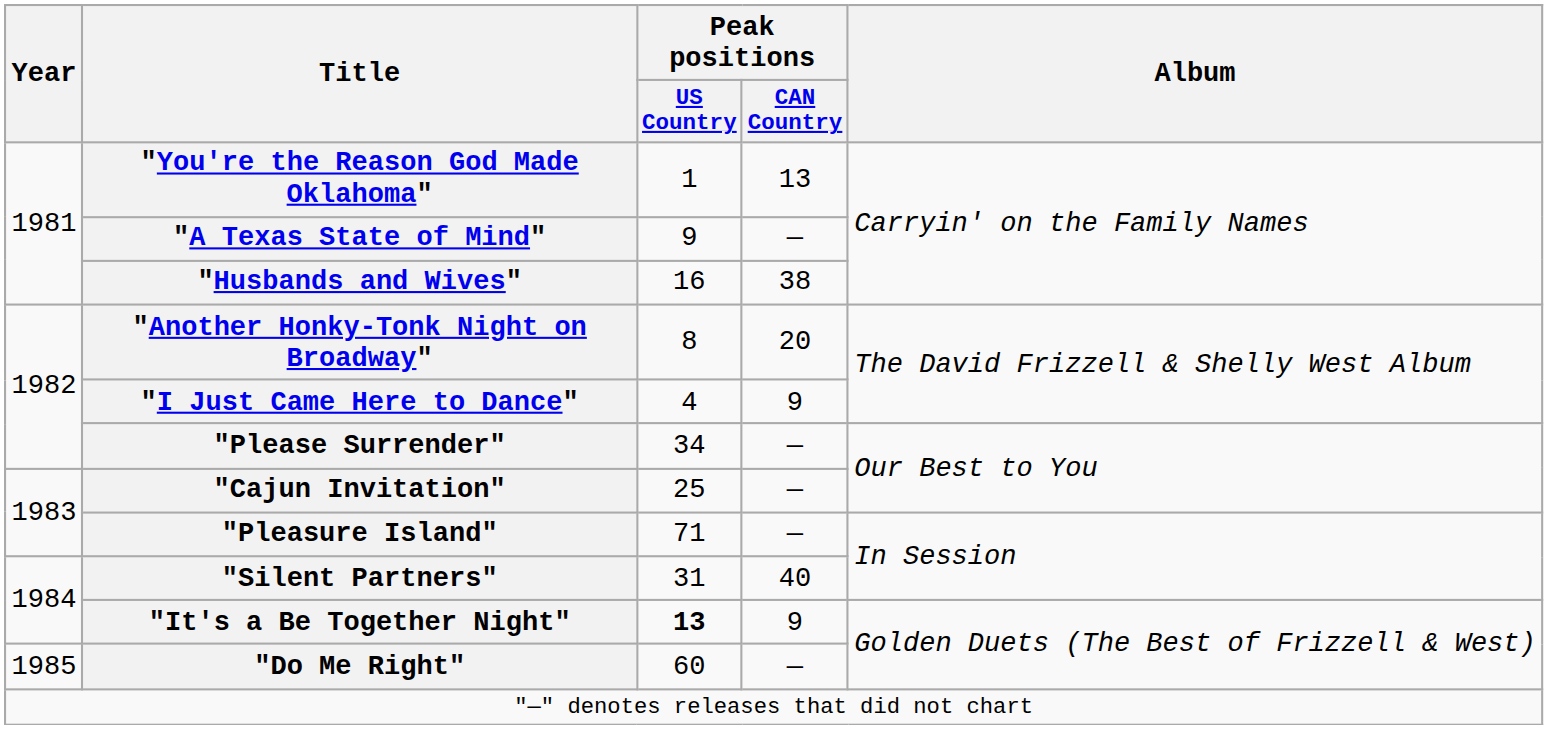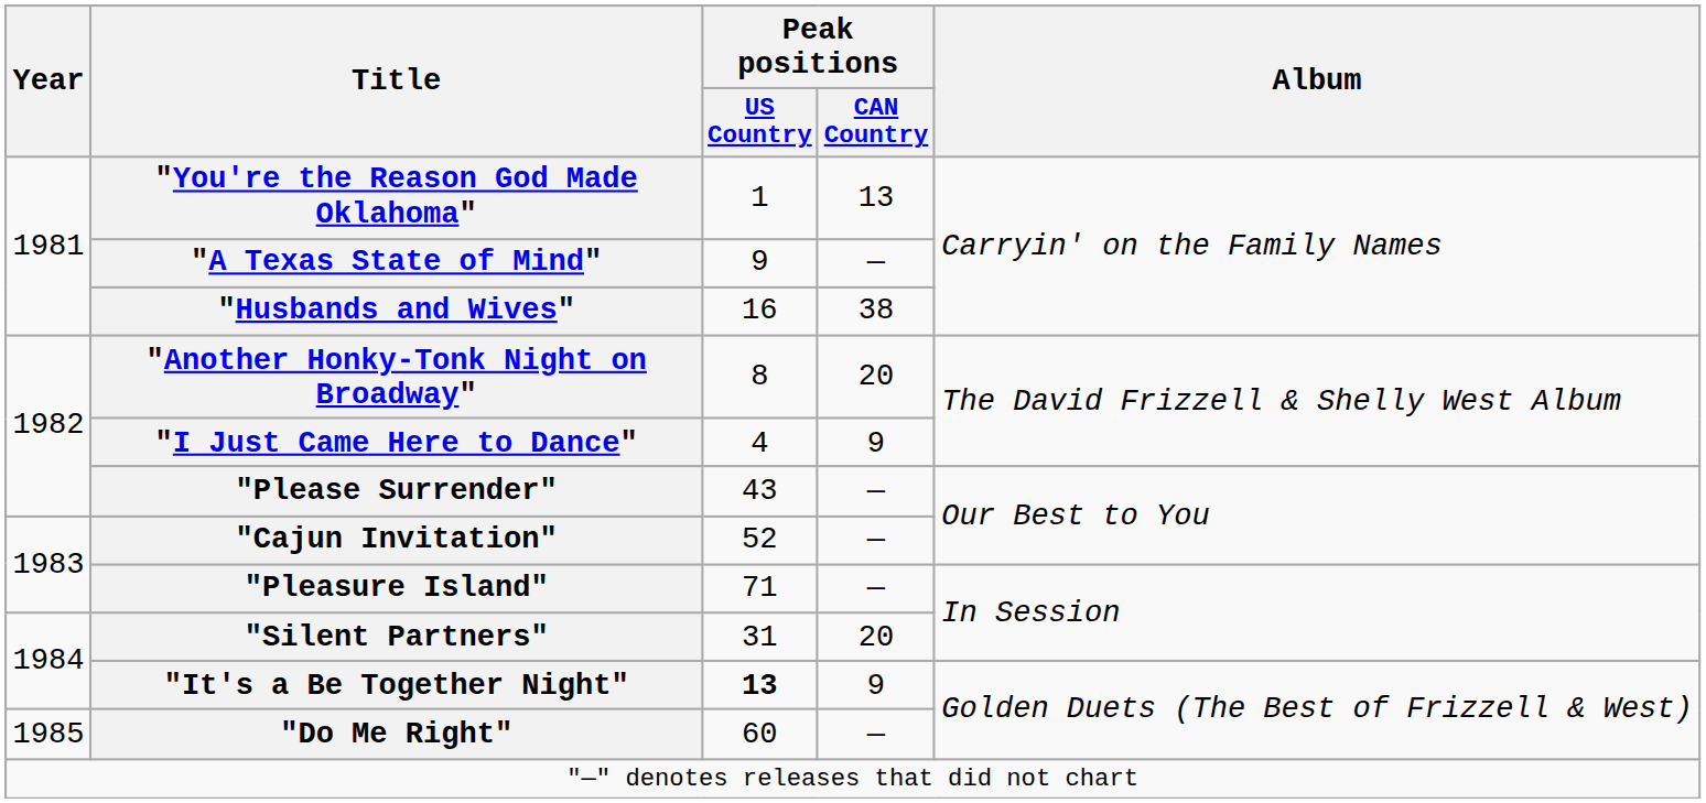"Please Surrender" | Peak positions / US Country: 34 -> 43
"Cajun Invitation" | Peak positions / US Country: 25 -> 52
"Silent Partners" | Peak positions / CAN Country: 40 -> 20
